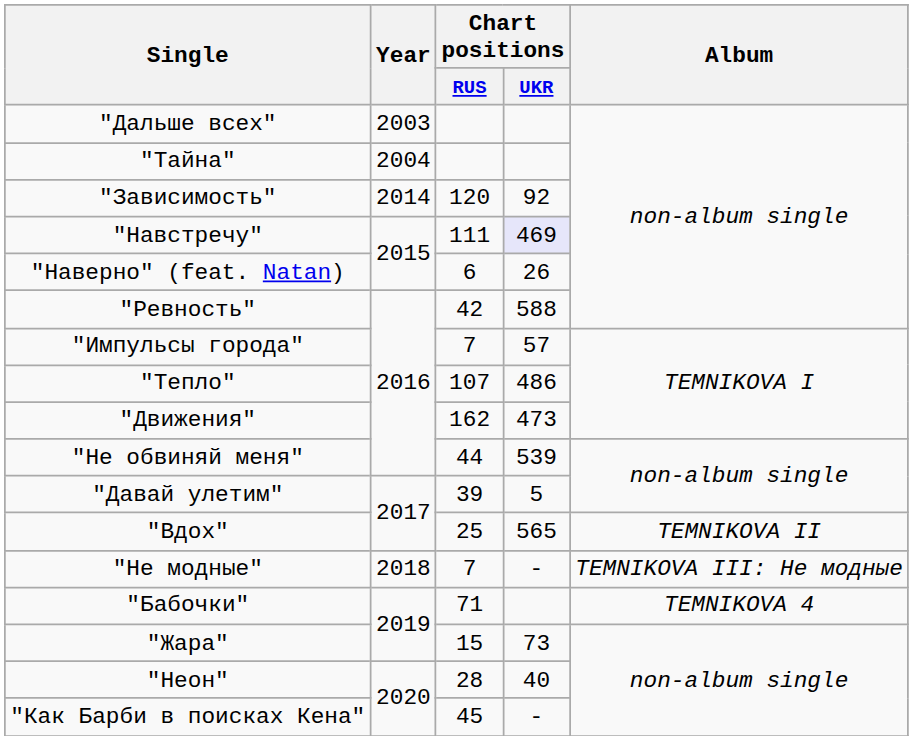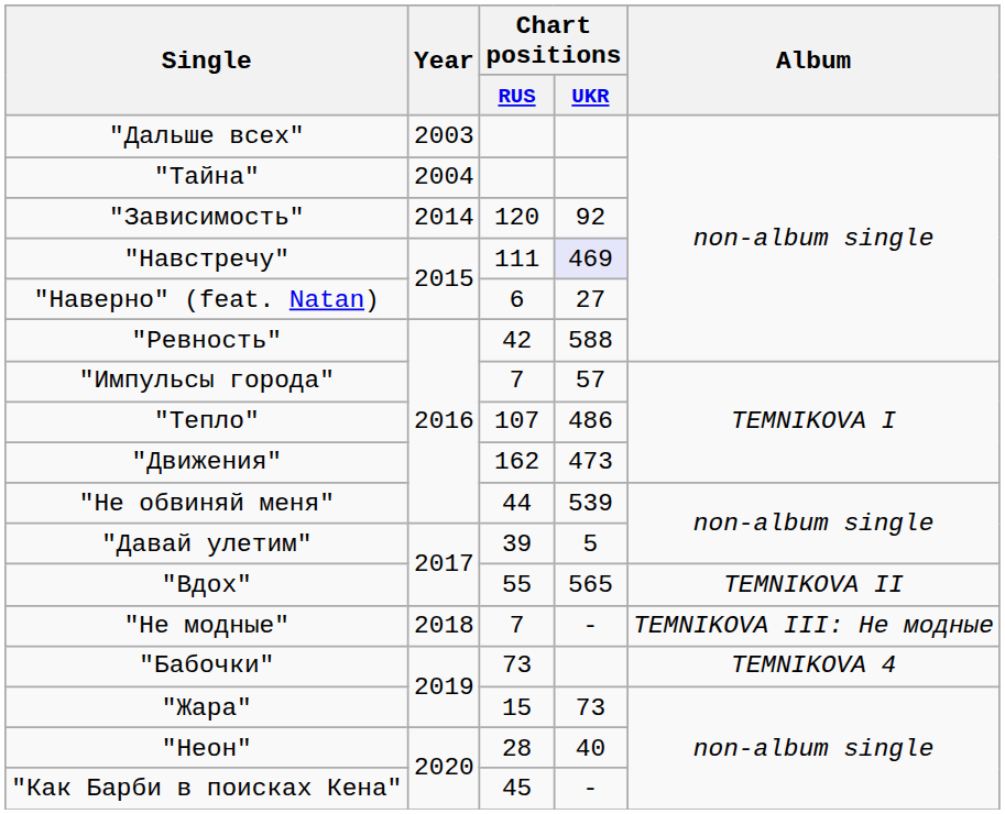"Наверно" (feat. Natan) | Chart positions / UKR: 26 -> 27
"Вдох" | Chart positions / RUS: 25 -> 55
"Бабочки" | Chart positions / RUS: 71 -> 73
